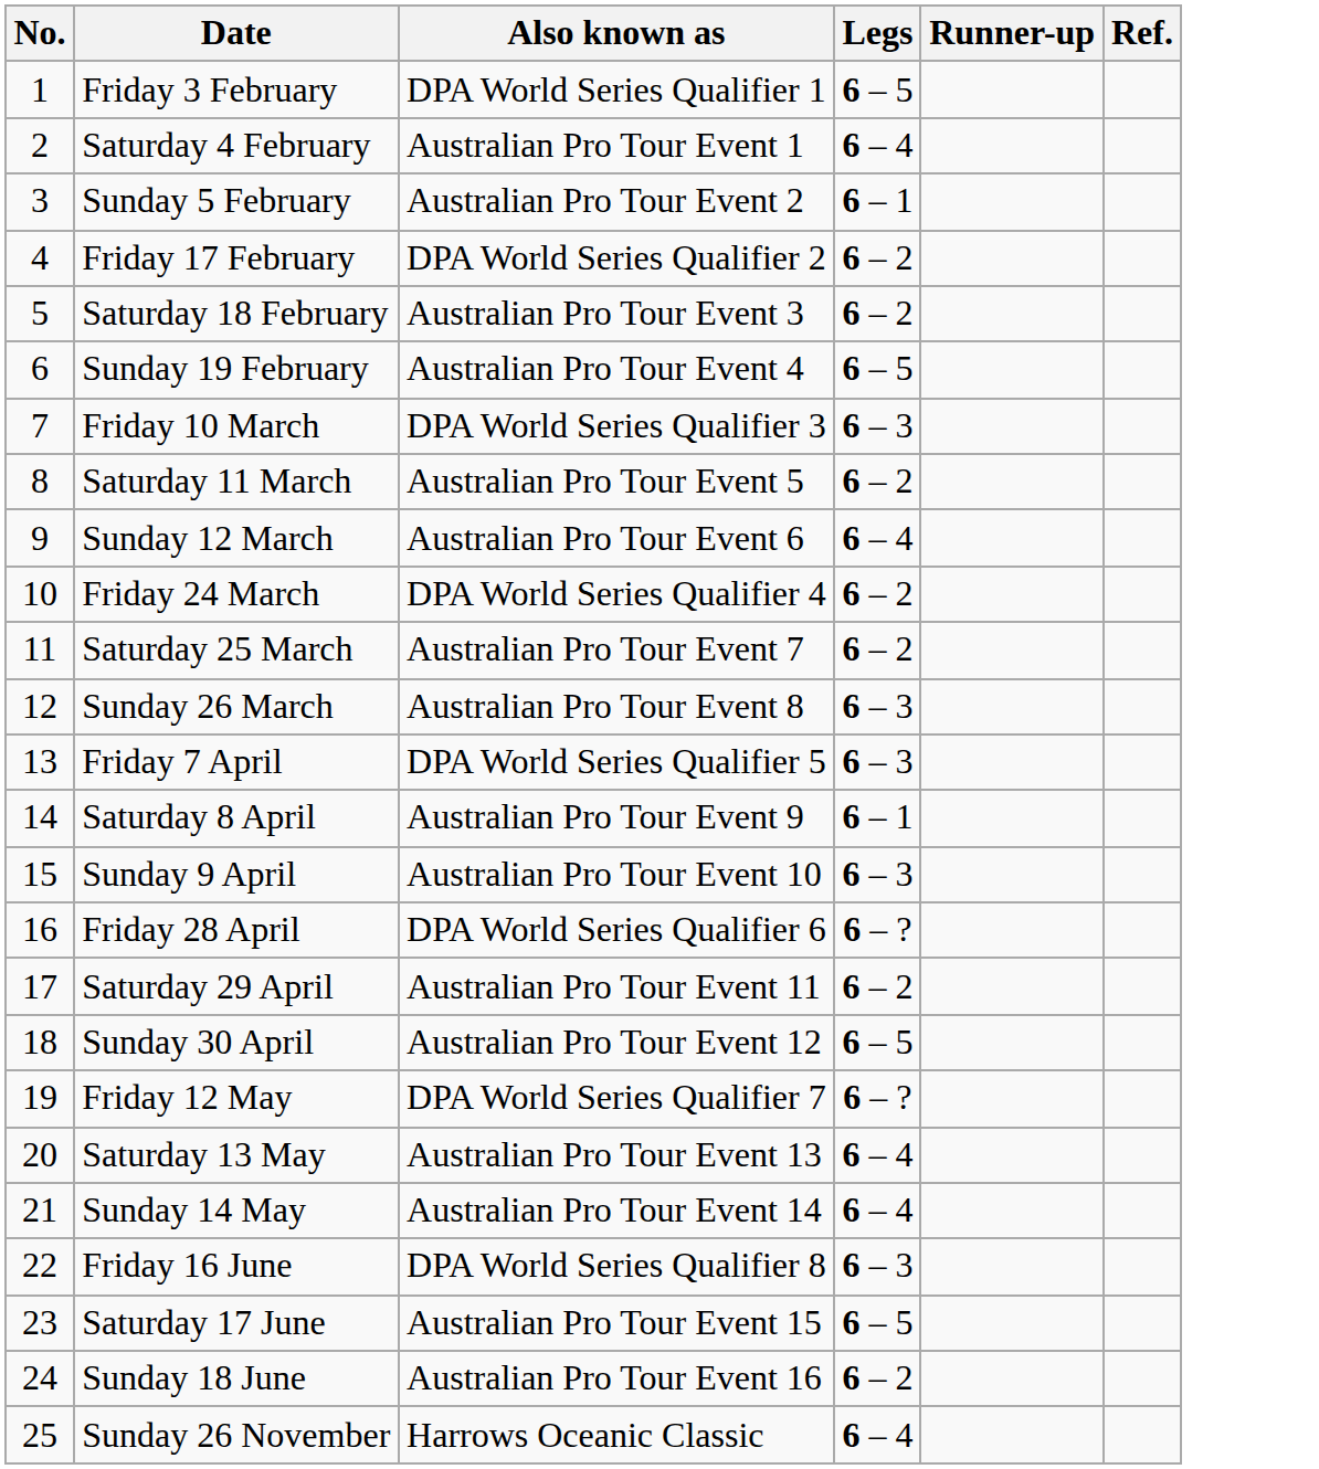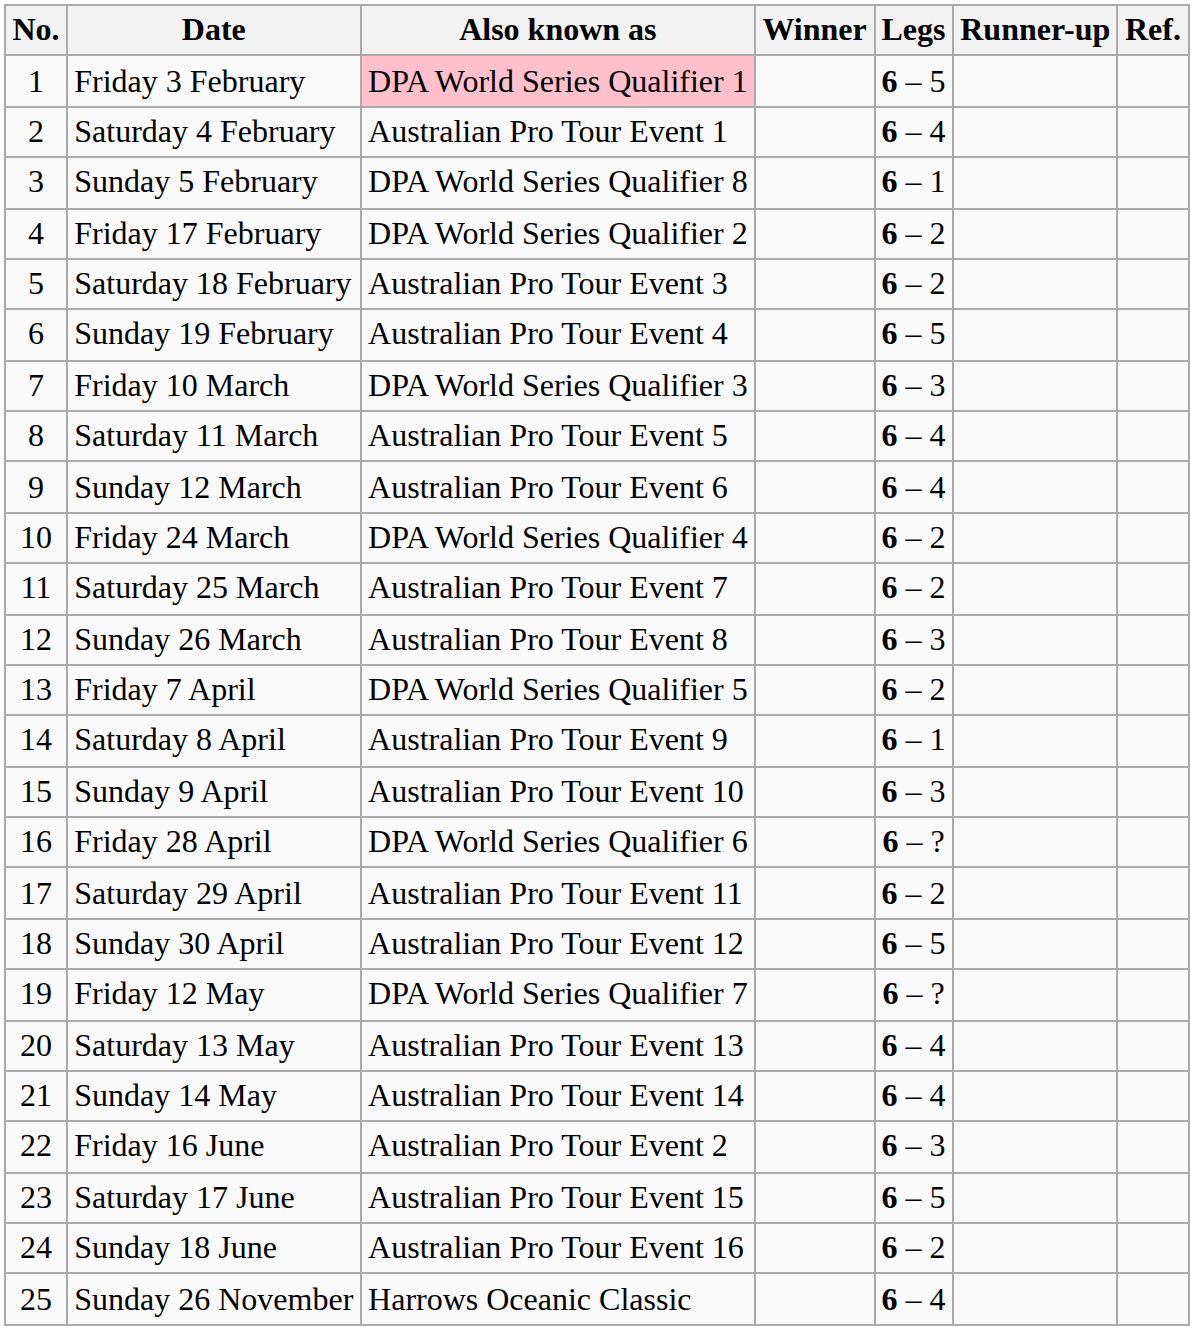+ column: Winner
Friday 3 February | Also known as: no background -> pink background
Sunday 5 February | Also known as: Australian Pro Tour Event 2 -> DPA World Series Qualifier 8
Saturday 11 March | Legs: 6 – 2 -> 6 – 4
Friday 7 April | Legs: 6 – 3 -> 6 – 2
Friday 16 June | Also known as: DPA World Series Qualifier 8 -> Australian Pro Tour Event 2
